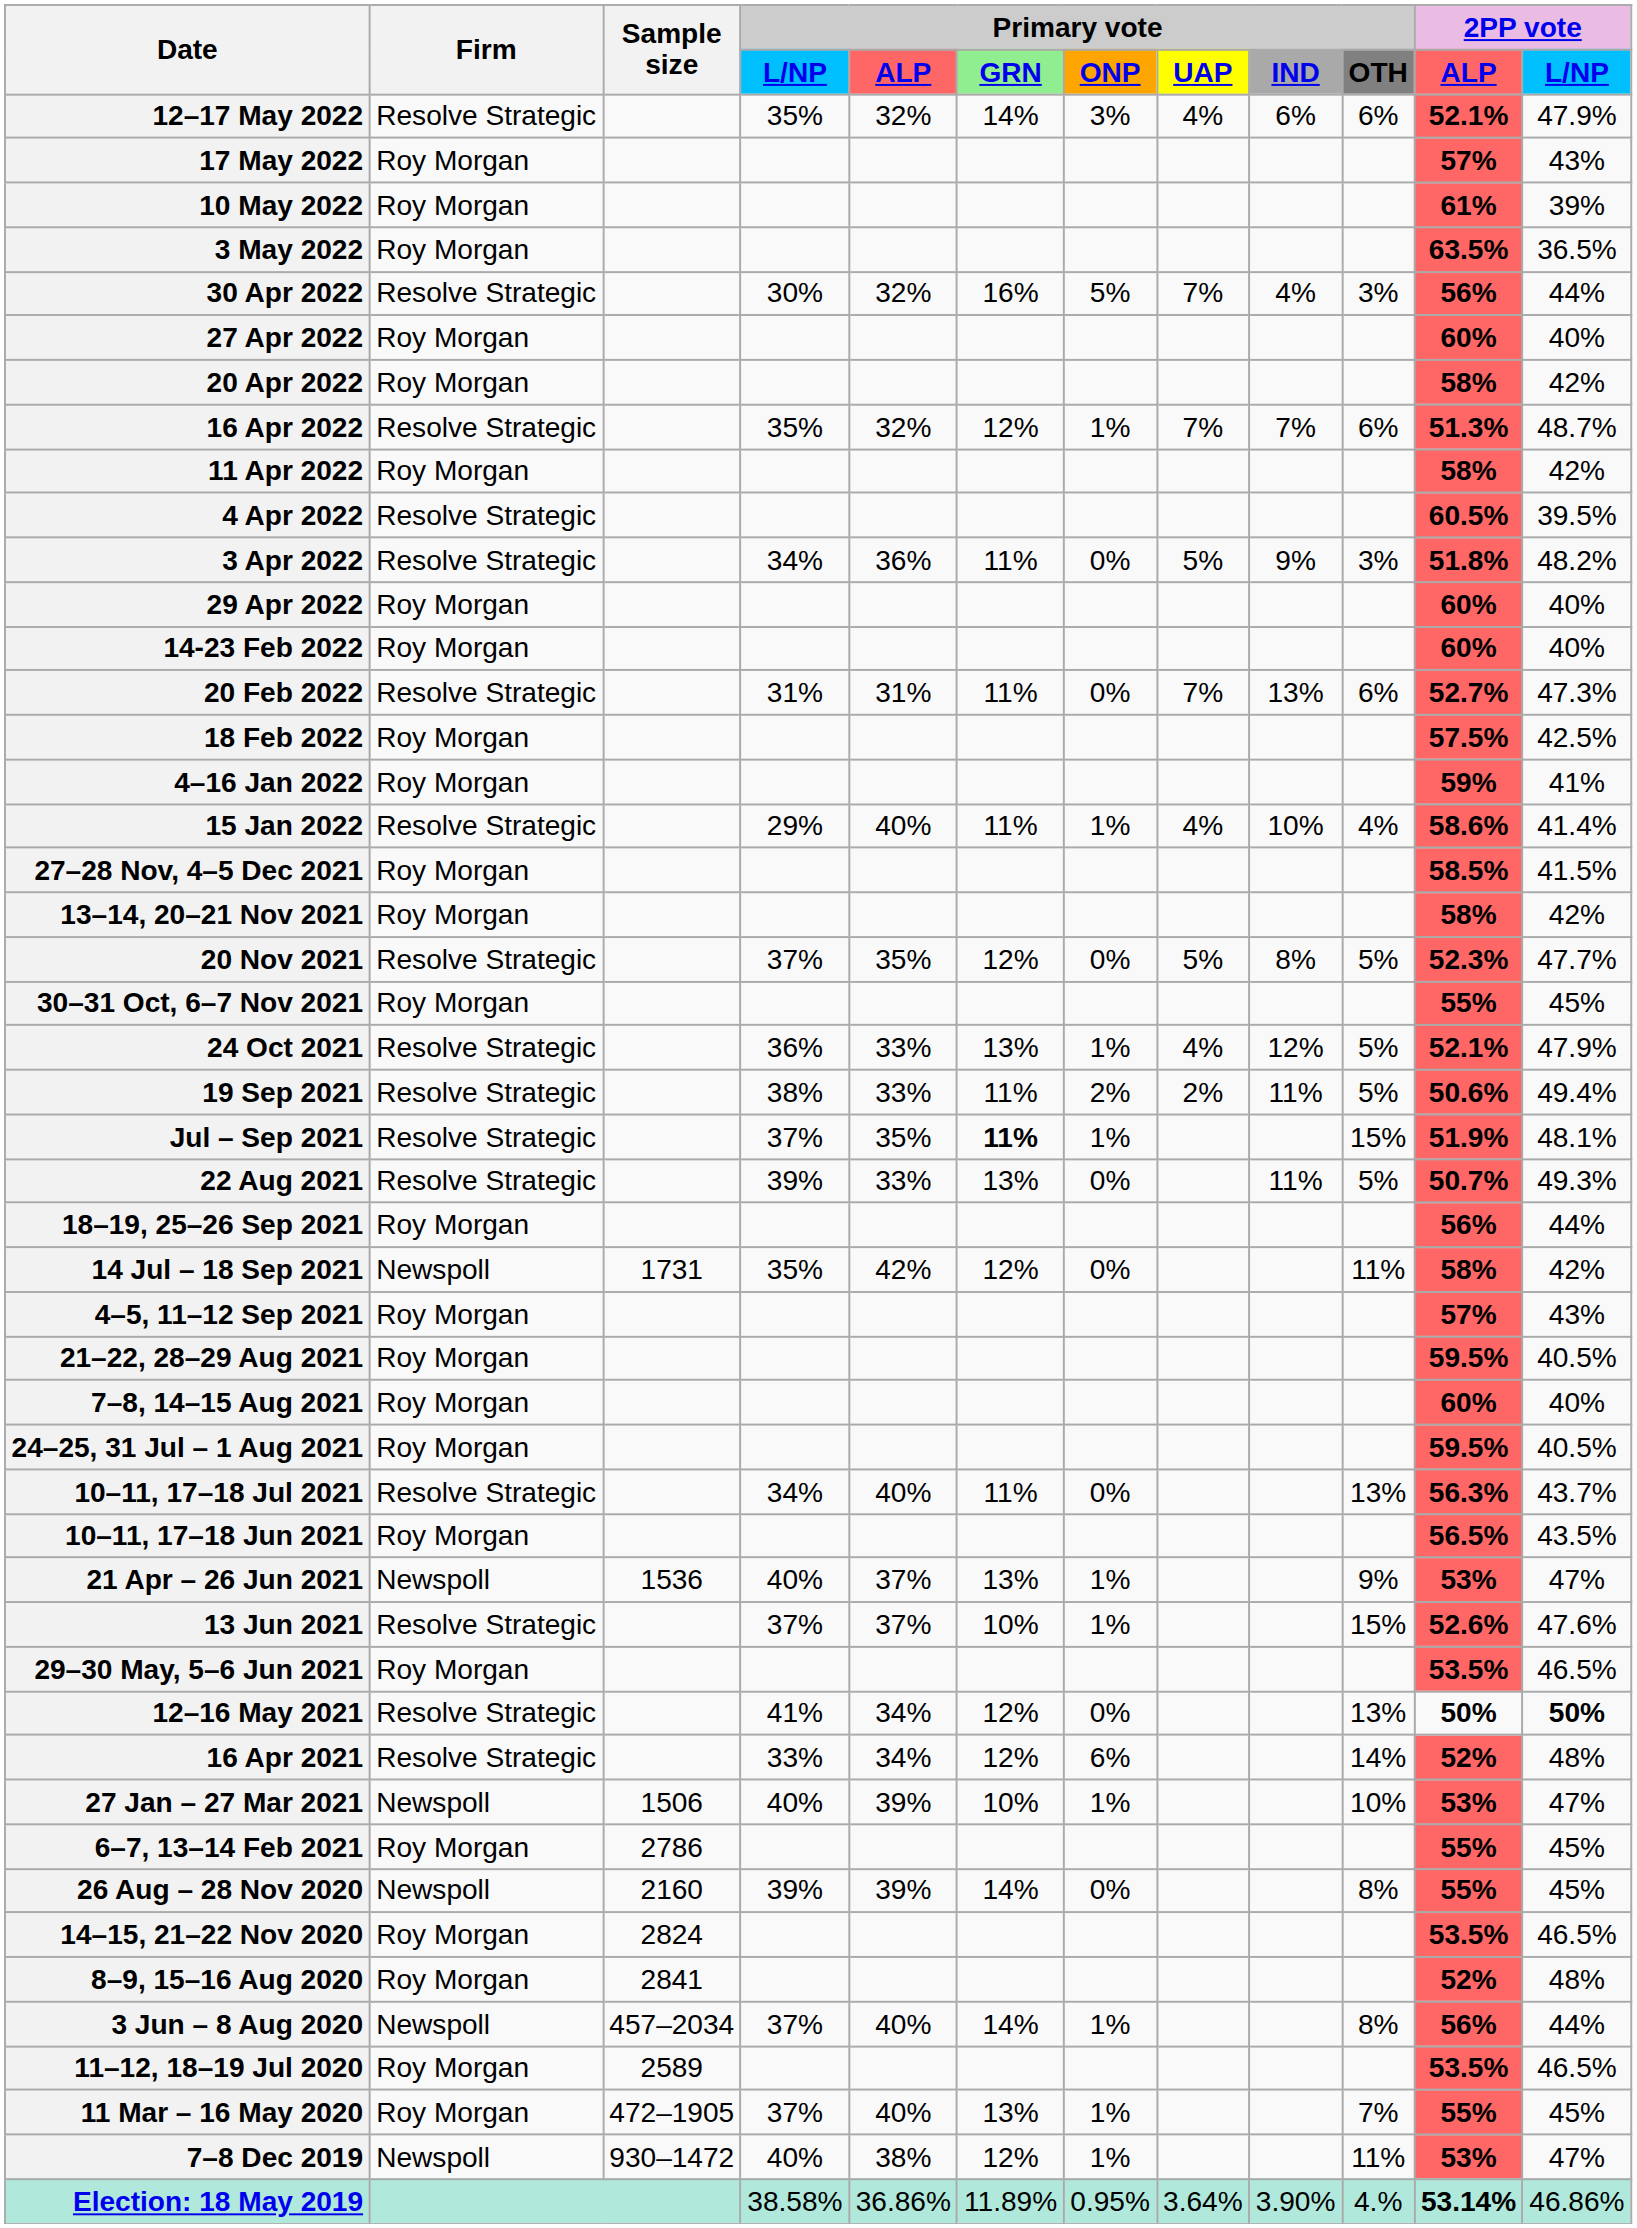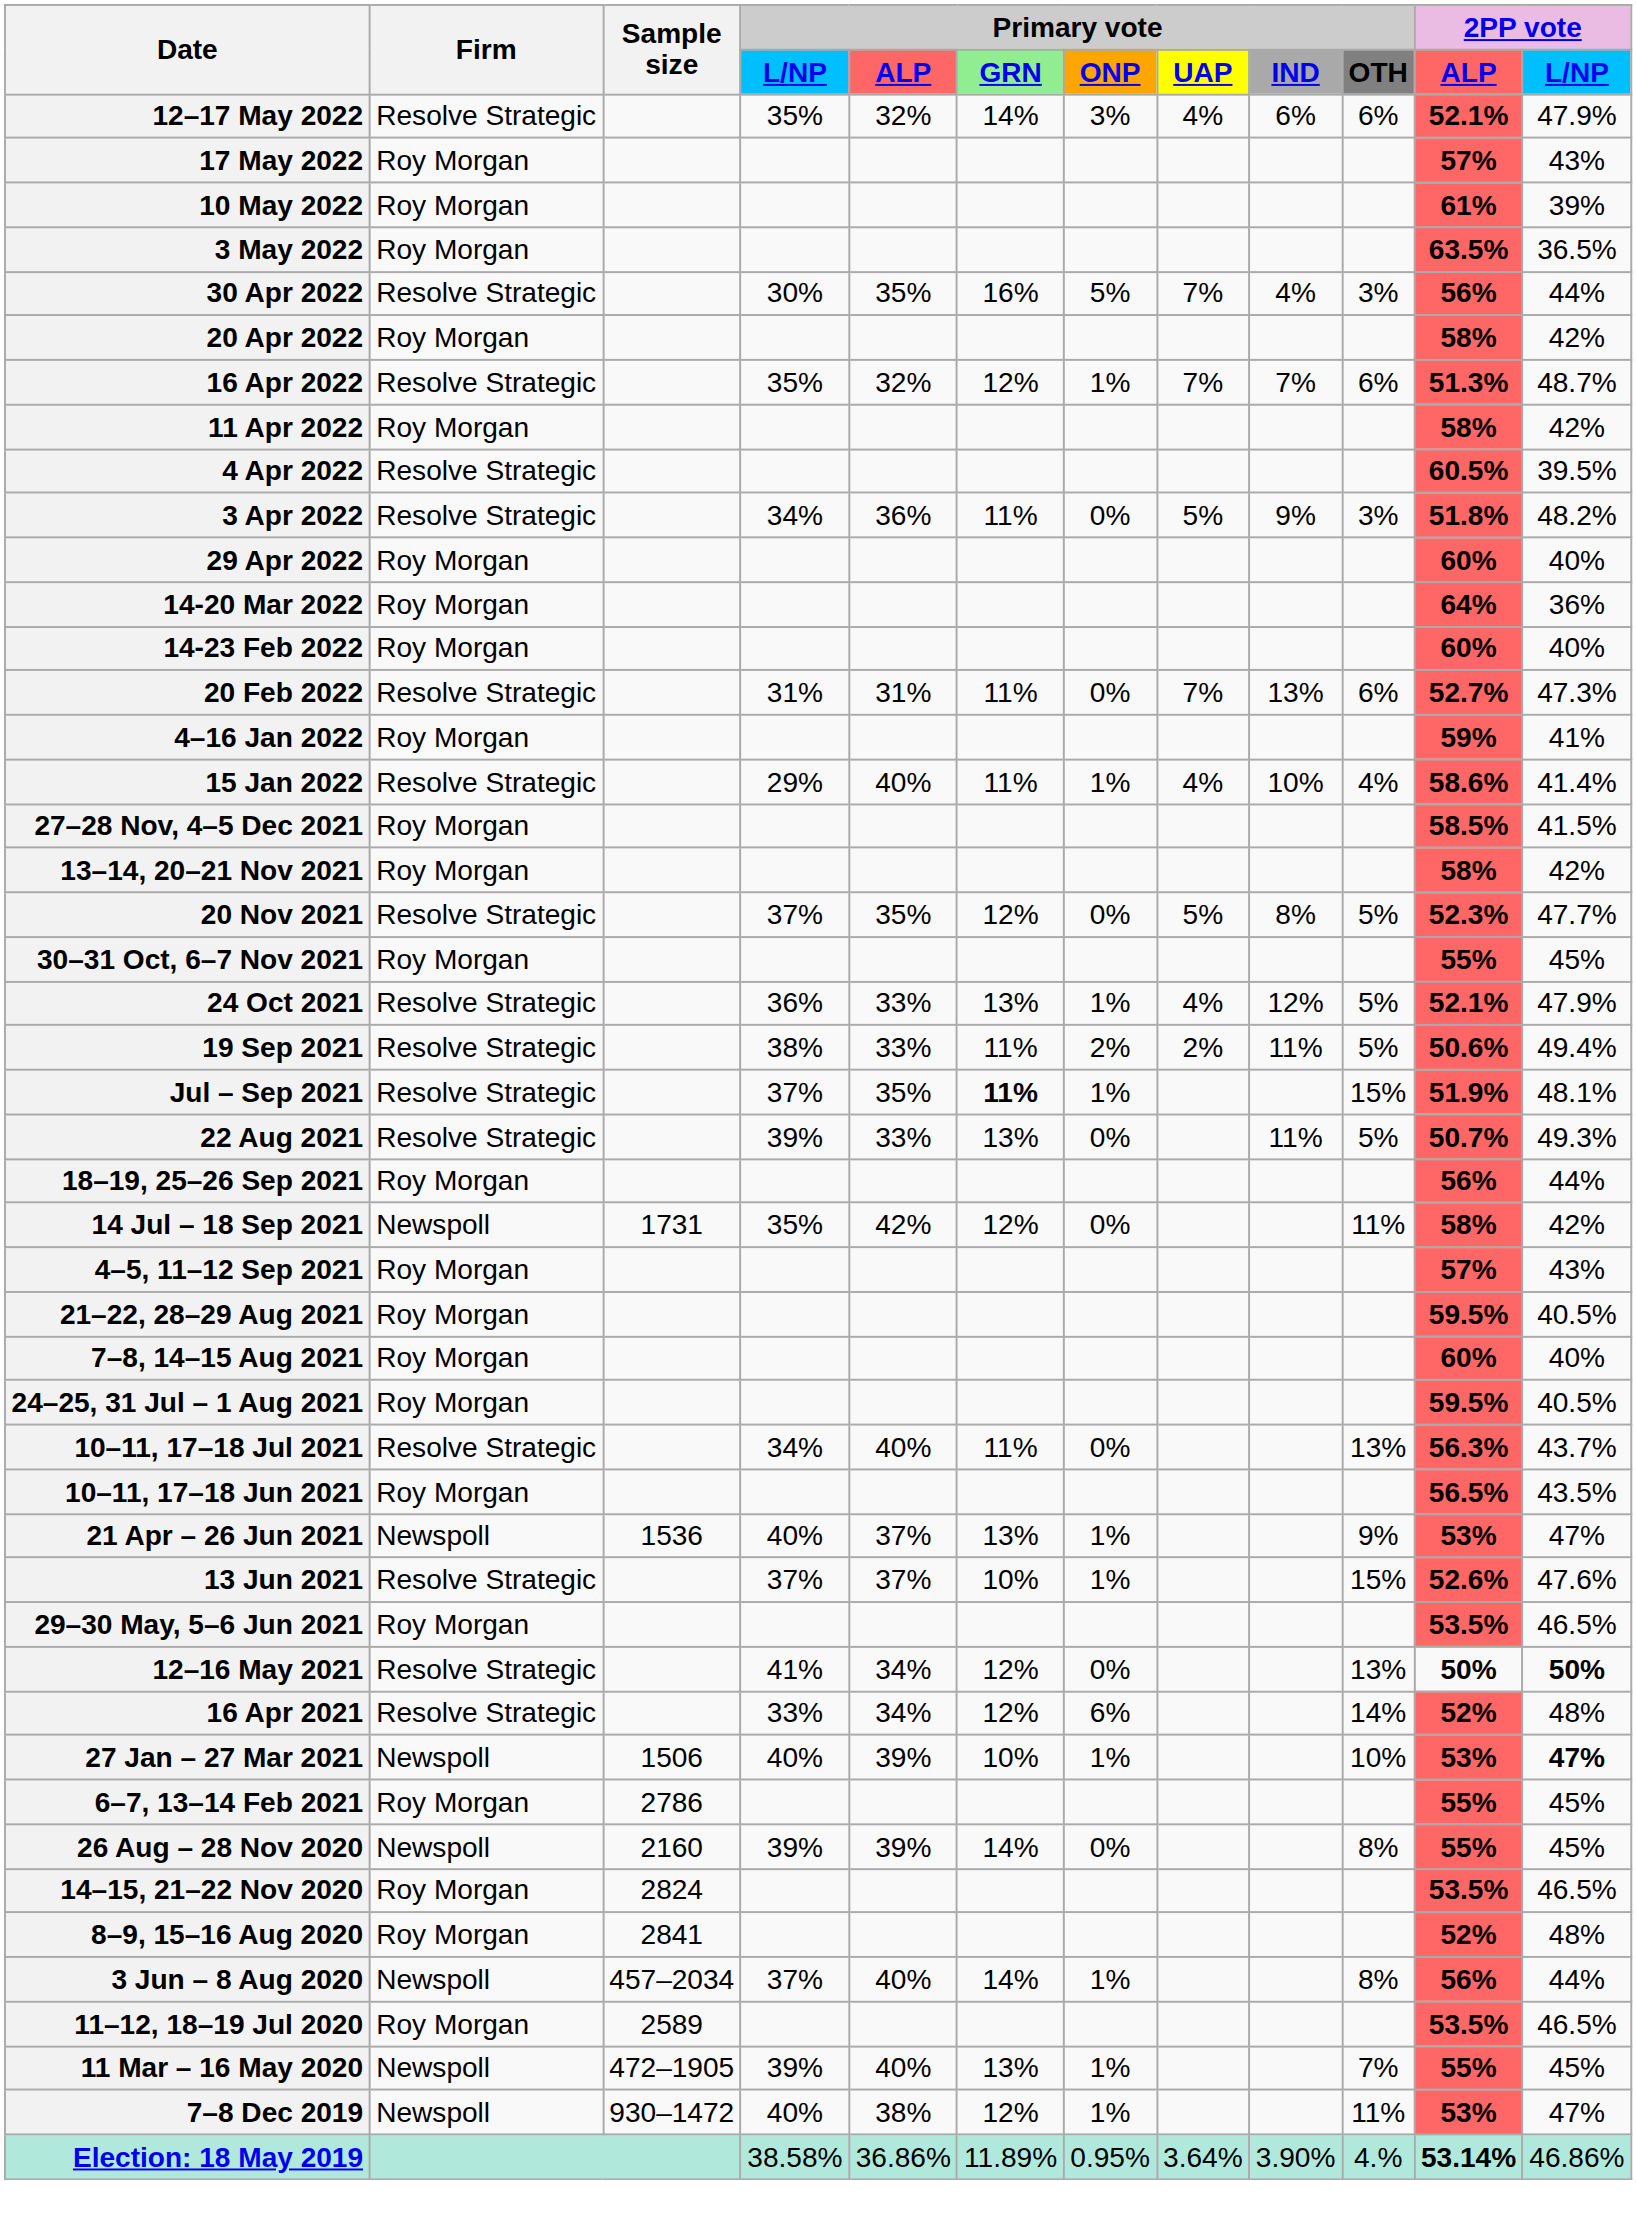30 Apr 2022 | Primary vote / ALP: 32% -> 35%
- row: 27 Apr 2022 | Roy Morgan | 60% | 40%
+ row: 14-20 Mar 2022 | Roy Morgan | 64% | 36%
- row: 18 Feb 2022 | Roy Morgan | 57.5% | 42.5%
27 Jan – 27 Mar 2021 | 2PP vote / L/NP: normal -> bold
11 Mar – 16 May 2020 | Firm: Roy Morgan -> Newspoll
11 Mar – 16 May 2020 | Primary vote / L/NP: 37% -> 39%
